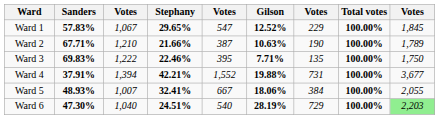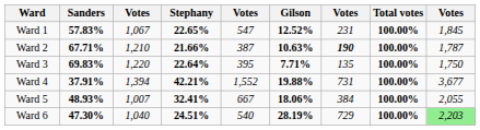Ward 1 | Stephany: 29.65% -> 22.65%
Ward 1 | column 7: 229 -> 231
Ward 2 | column 7: normal -> bold
Ward 2 | column 9: 1,789 -> 1,787
Ward 3 | column 3: 1,222 -> 1,220
Ward 3 | Stephany: 22.46% -> 22.64%
